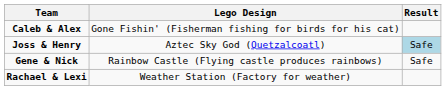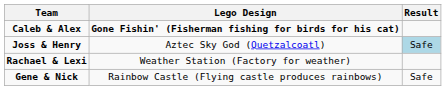Caleb & Alex | Lego Design: normal -> bold
rows swapped: Gene & Nick <-> Rachael & Lexi
